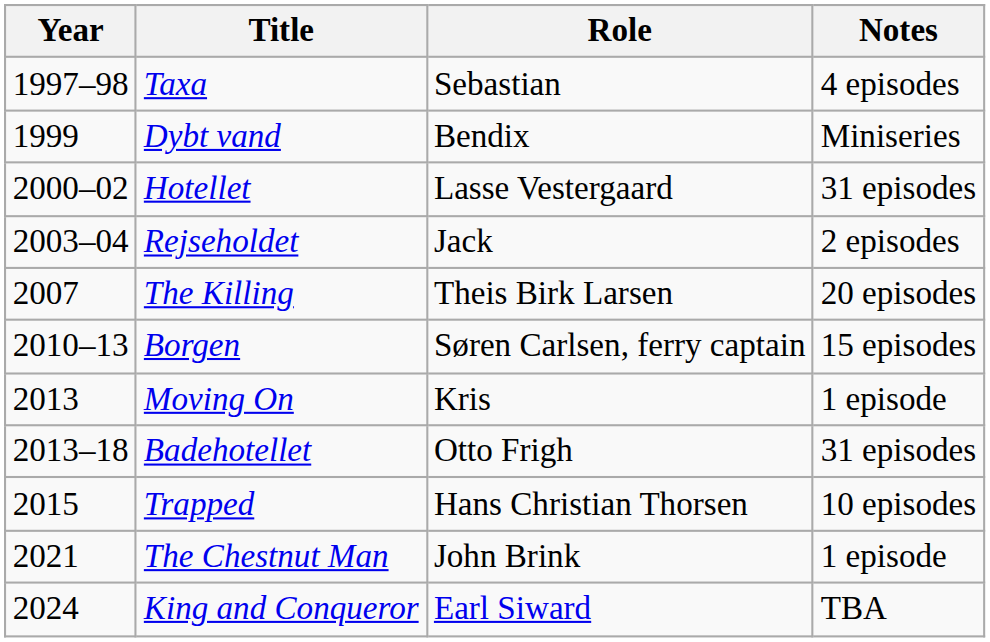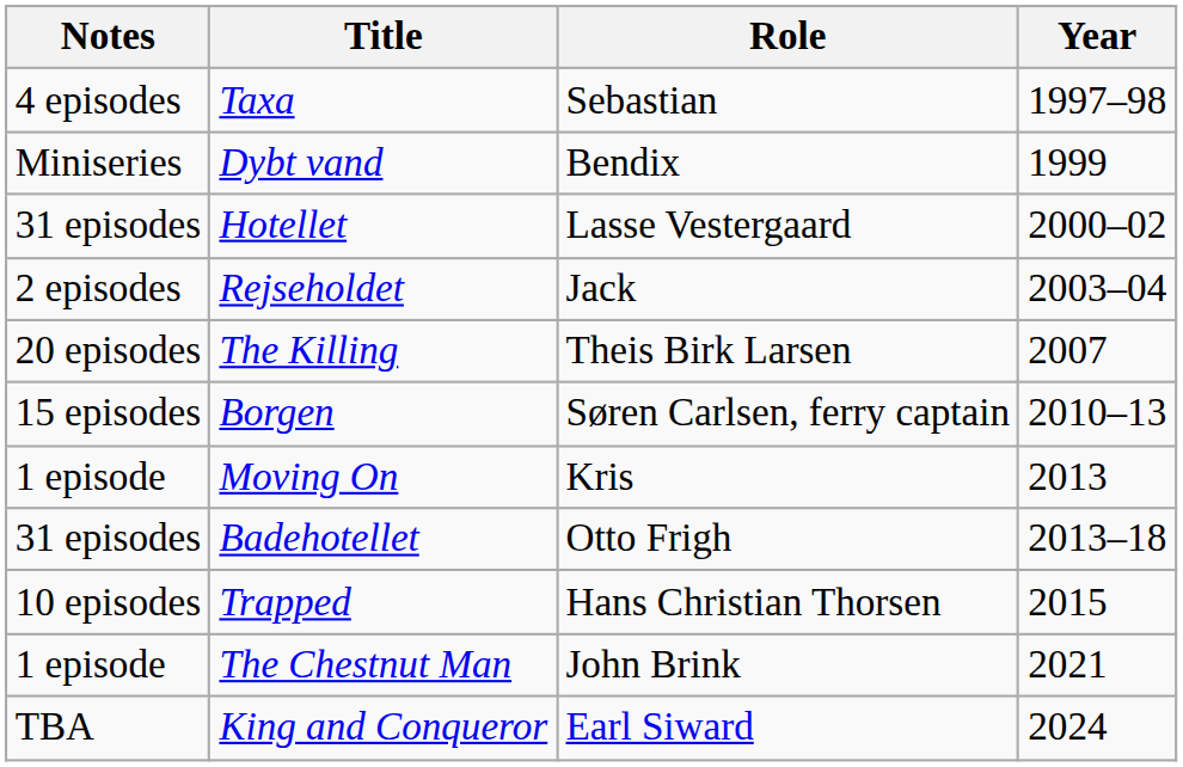columns swapped: Year <-> Notes
